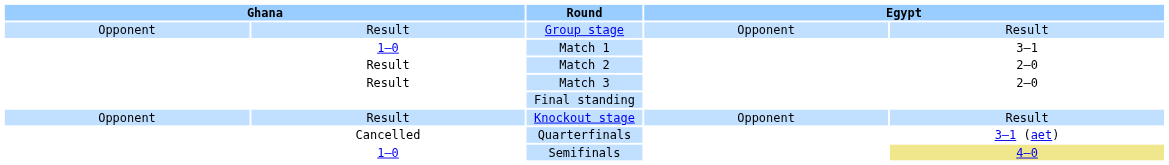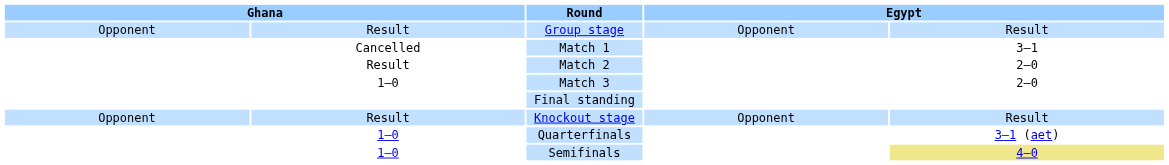Match 1 | column 2: 1–0 -> Cancelled
Match 3 | column 2: Result -> 1–0
Quarterfinals | column 2: Cancelled -> 1–0
